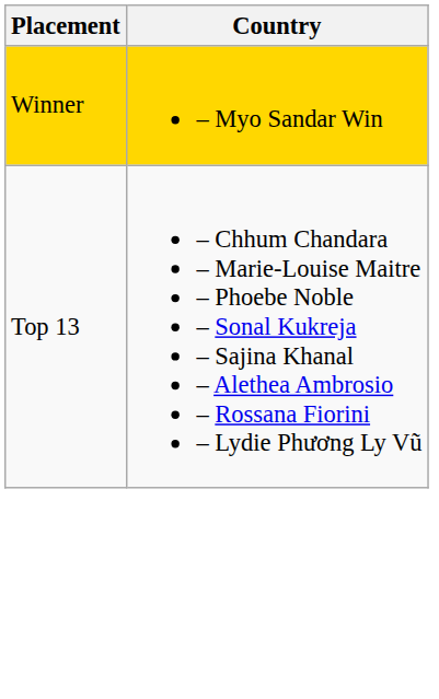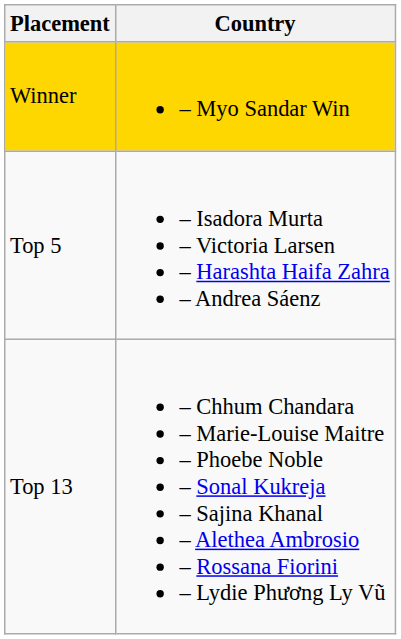+ row: Top 5 | – Isadora Murta – Victoria Larsen – Harashta Haifa Zahra – Andrea Sáenz
